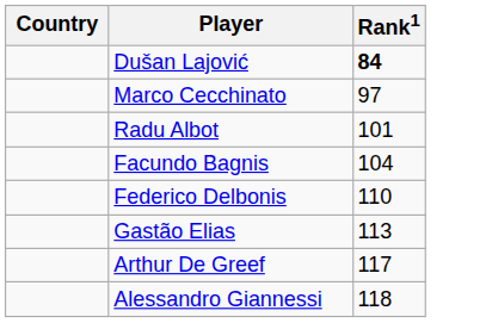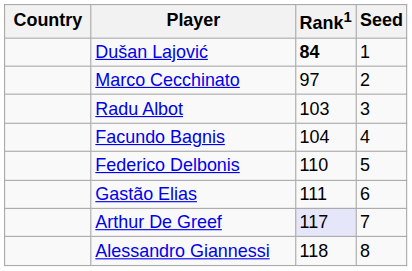+ column: Seed | 1 | 2 | 3 | 4 | 5 | 6 | 7 | 8
Radu Albot | Rank1: 101 -> 103
Gastão Elias | Rank1: 113 -> 111
Arthur De Greef | Rank1: no background -> lavender background
